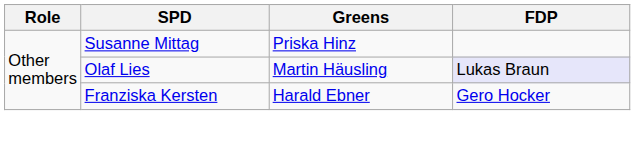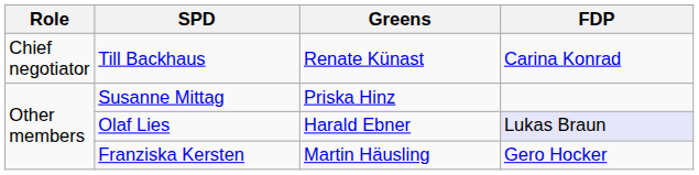+ row: Chief negotiator | Till Backhaus | Renate Künast | Carina Konrad
Olaf Lies | Greens: Martin Häusling -> Harald Ebner
Franziska Kersten | Greens: Harald Ebner -> Martin Häusling
